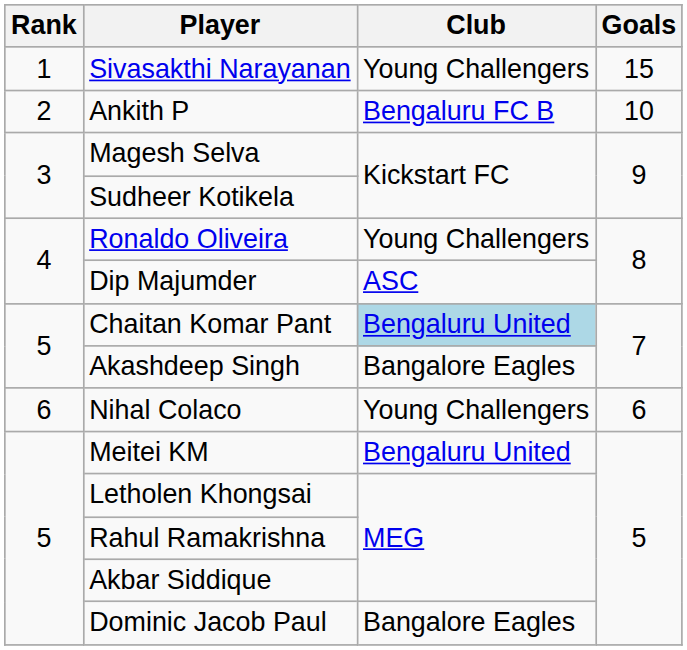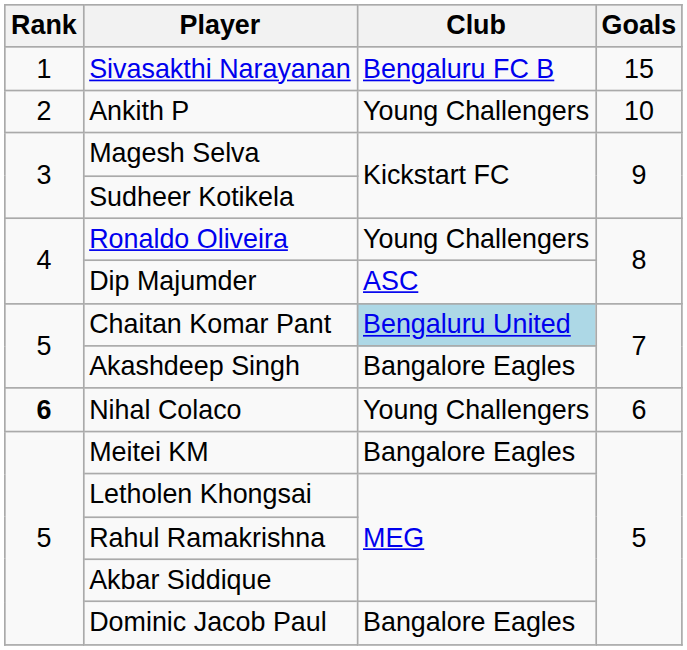Sivasakthi Narayanan | Club: Young Challengers -> Bengaluru FC B
Ankith P | Club: Bengaluru FC B -> Young Challengers
Nihal Colaco | Rank: normal -> bold
Meitei KM | Club: Bengaluru United -> Bangalore Eagles
